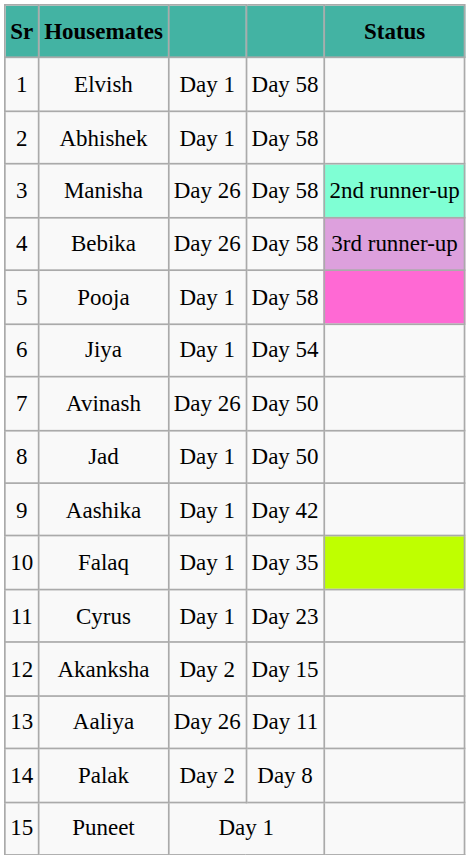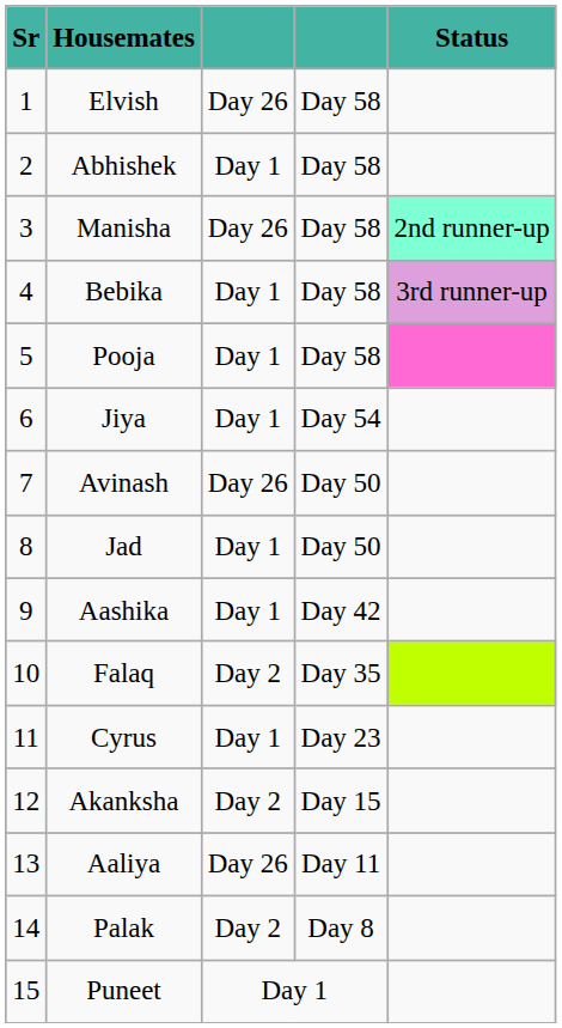Elvish | column 3: Day 1 -> Day 26
Bebika | column 3: Day 26 -> Day 1
Falaq | column 3: Day 1 -> Day 2
